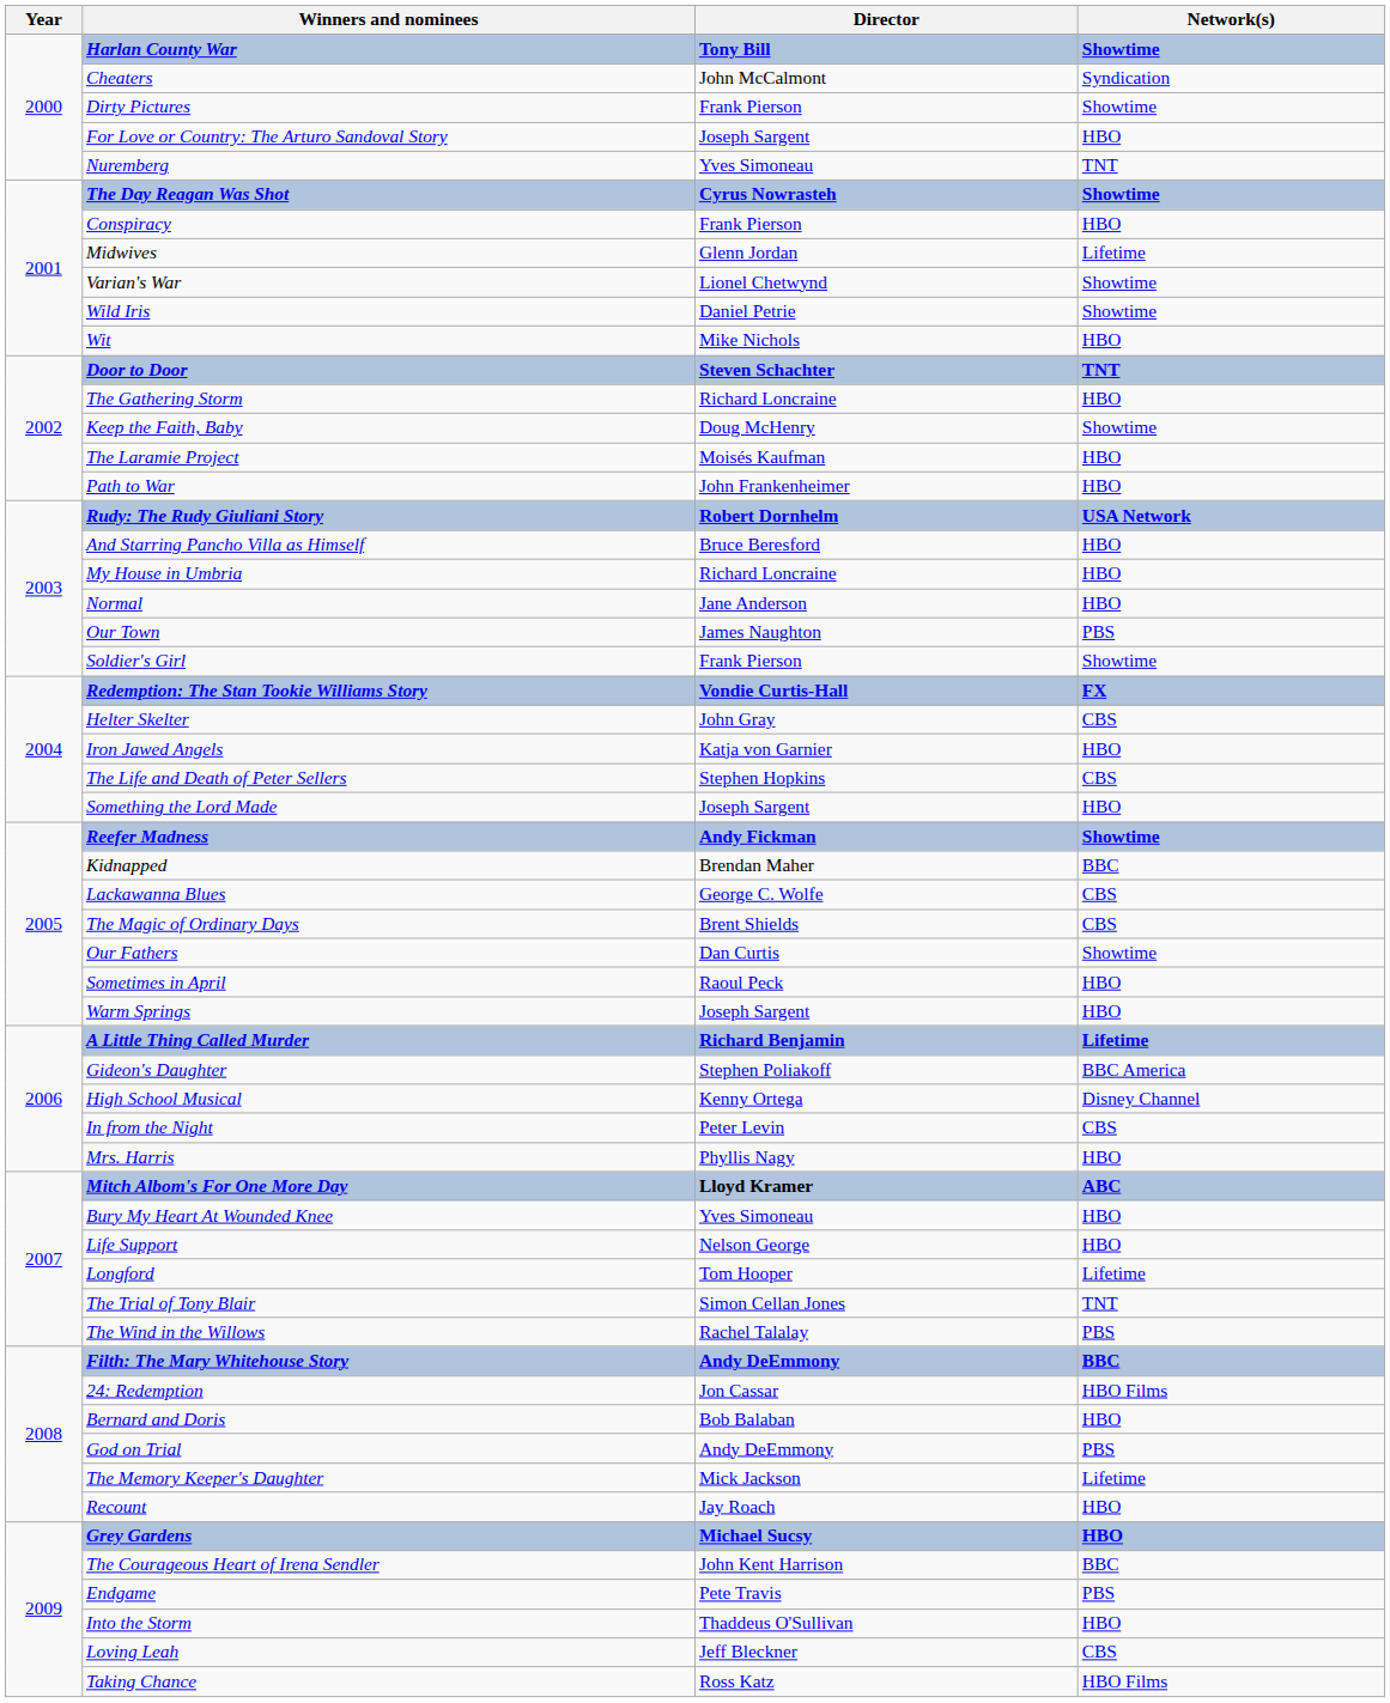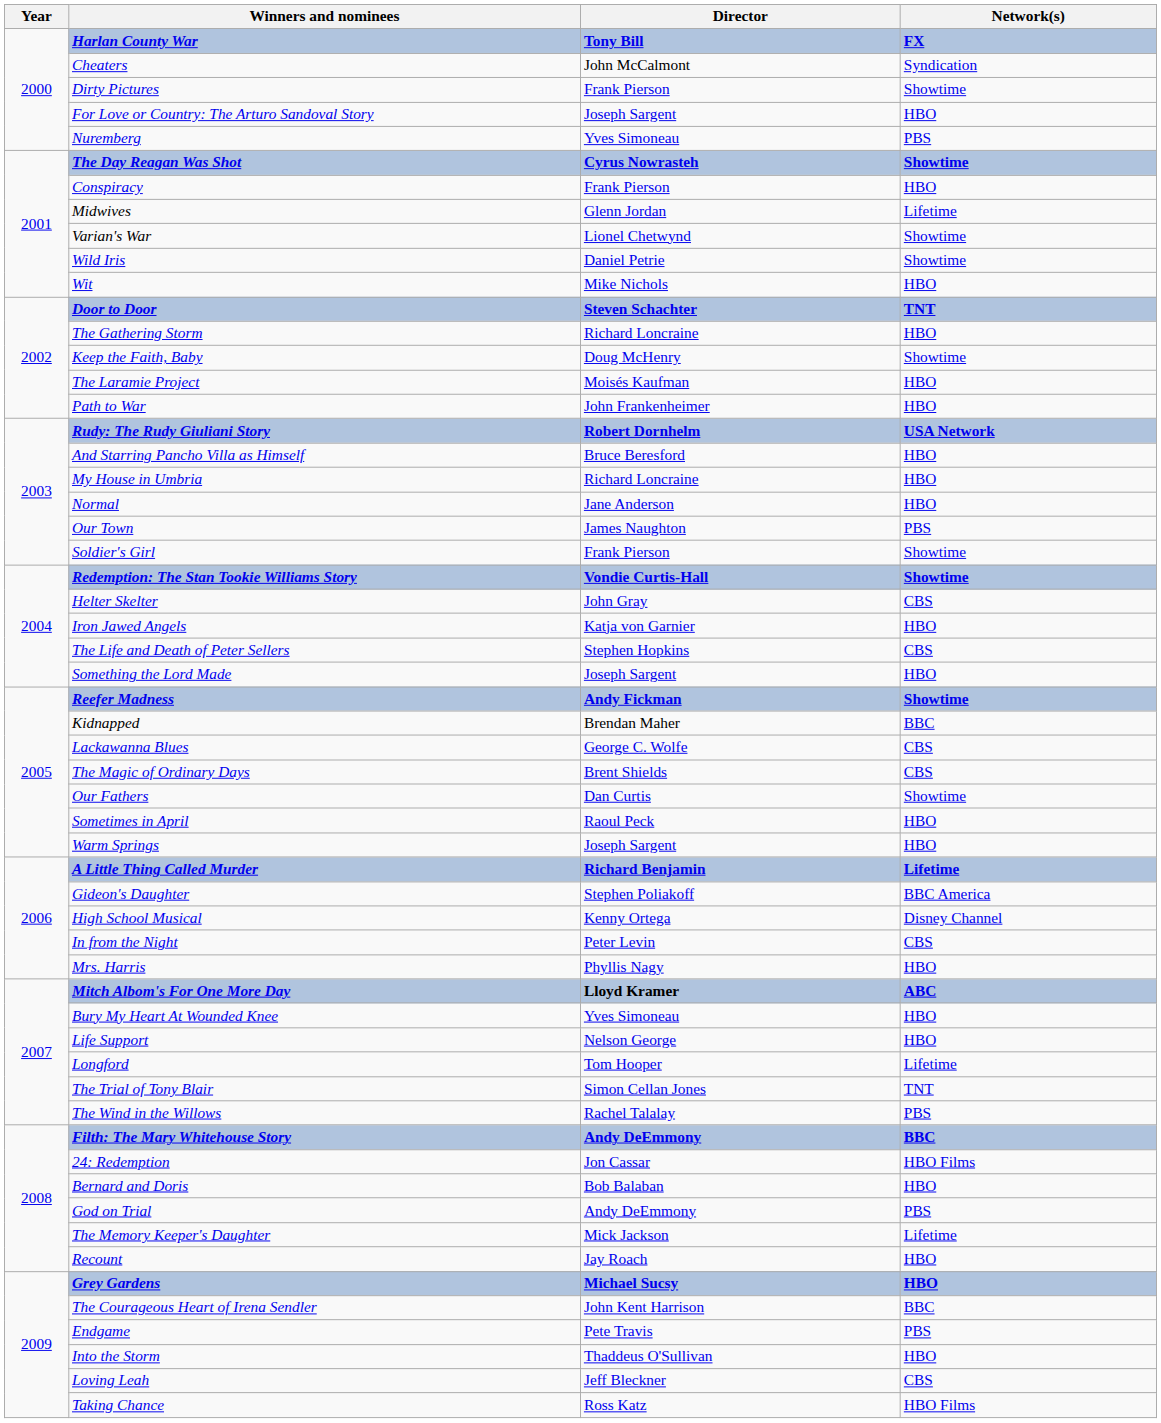Harlan County War | Network(s): Showtime -> FX
Nuremberg | Network(s): TNT -> PBS
Redemption: The Stan Tookie Williams Story | Network(s): FX -> Showtime
